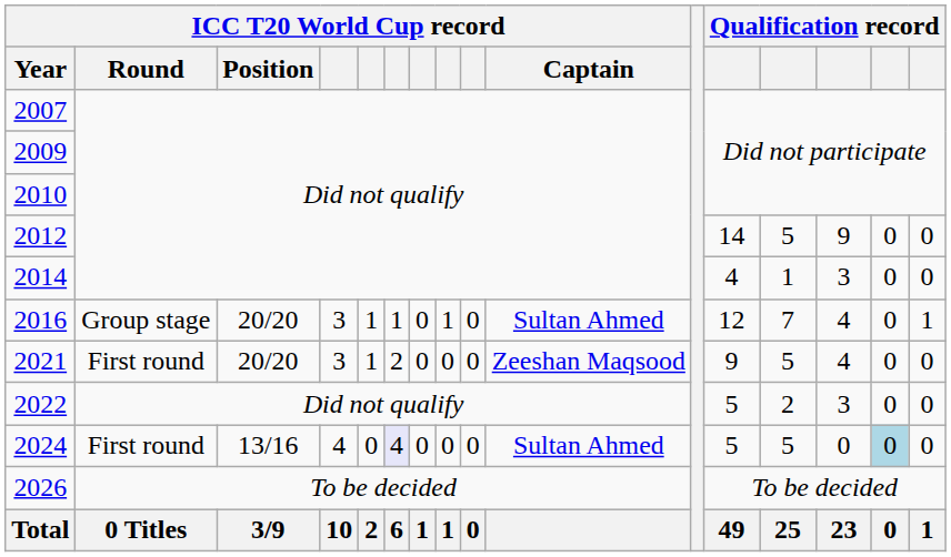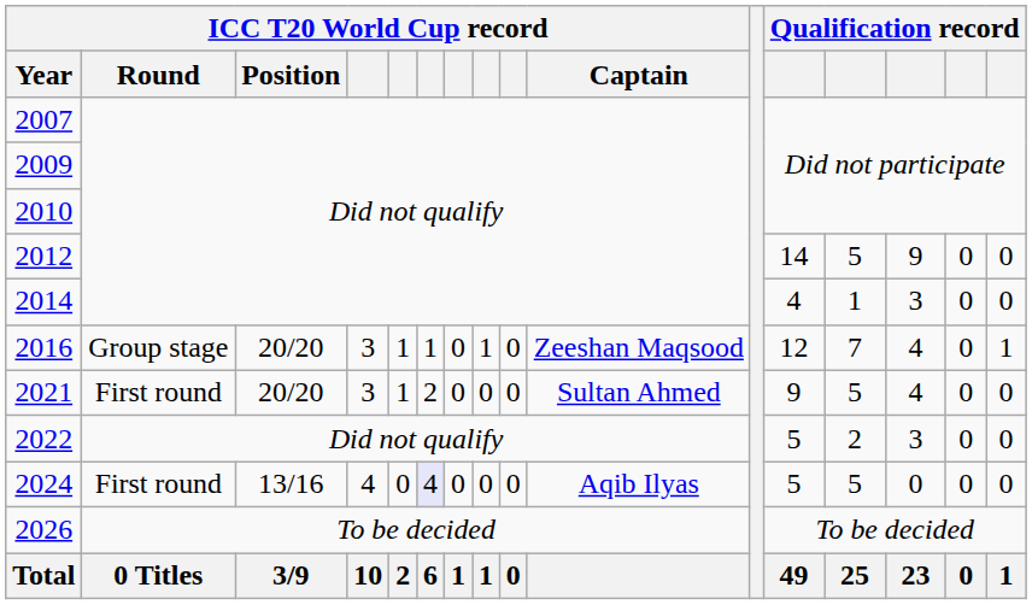2016 | ICC T20 World Cup record / Captain: Sultan Ahmed -> Zeeshan Maqsood
2021 | ICC T20 World Cup record / Captain: Zeeshan Maqsood -> Sultan Ahmed
2024 | ICC T20 World Cup record / Captain: Sultan Ahmed -> Aqib Ilyas
2024 | column 15: lightblue background -> no background
